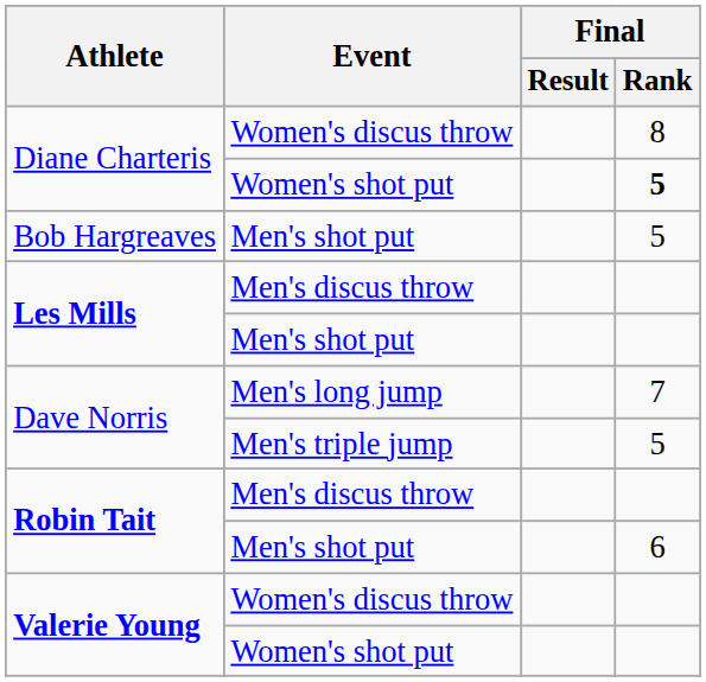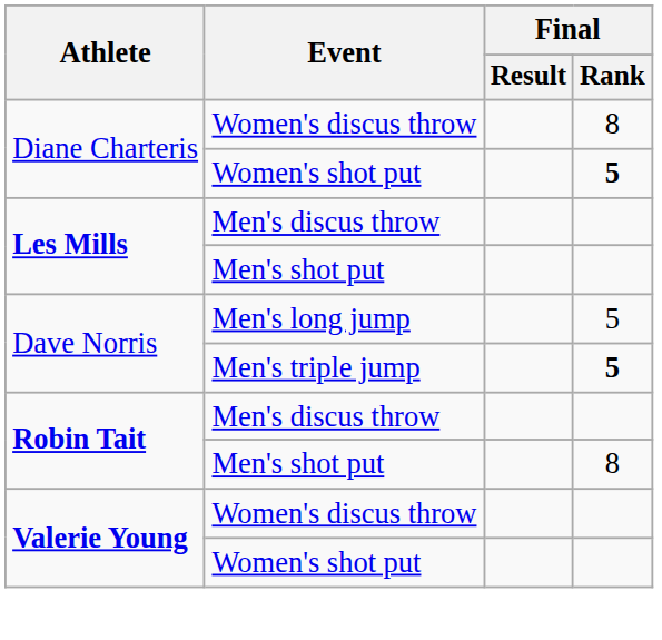- row: Bob Hargreaves | Men's shot put | 5
Dave Norris / Men's long jump | Final / Rank: 7 -> 5
Dave Norris / Men's triple jump | Final / Rank: normal -> bold
Robin Tait / Men's shot put | Final / Rank: 6 -> 8
